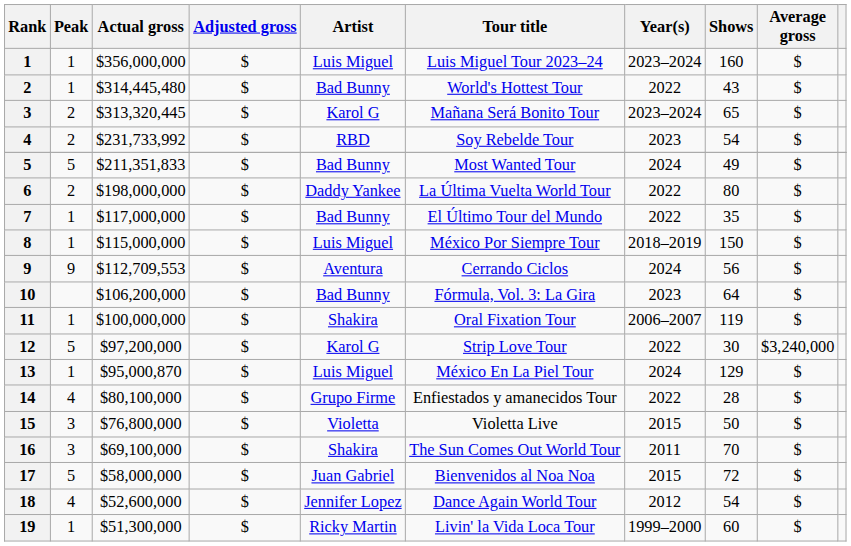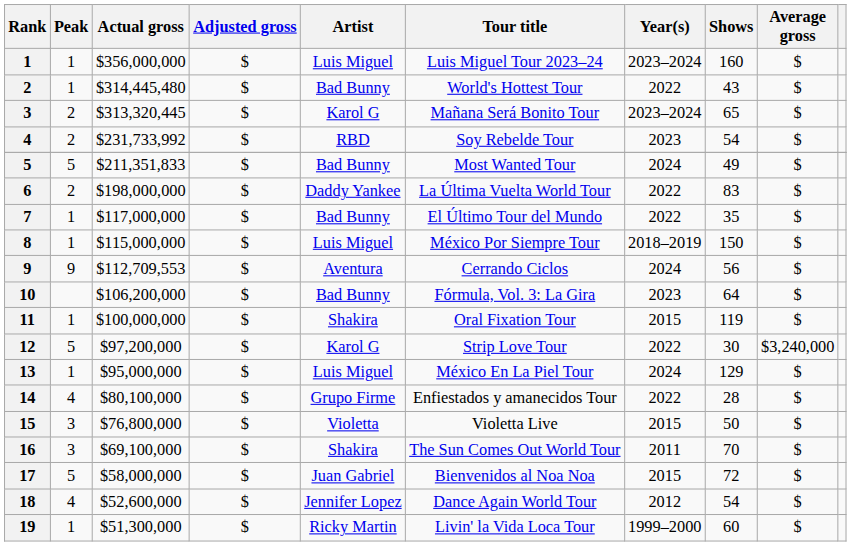6 | Shows: 80 -> 83
11 | Year(s): 2006–2007 -> 2015
13 | Actual gross: $95,000,870 -> $95,000,000
